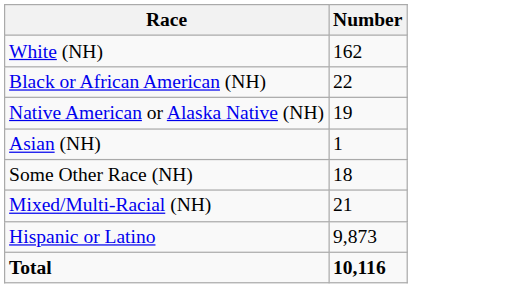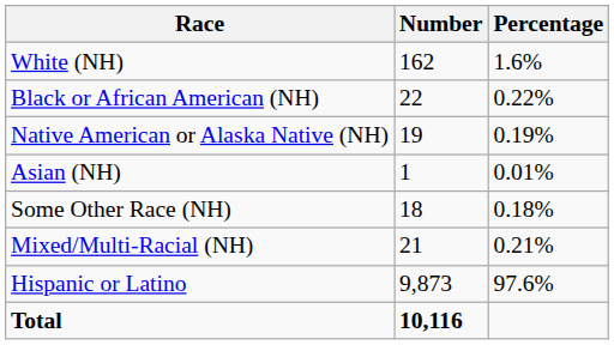+ column: Percentage | 1.6% | 0.22% | 0.19% | 0.01% | 0.18% | 0.21% | 97.6%
